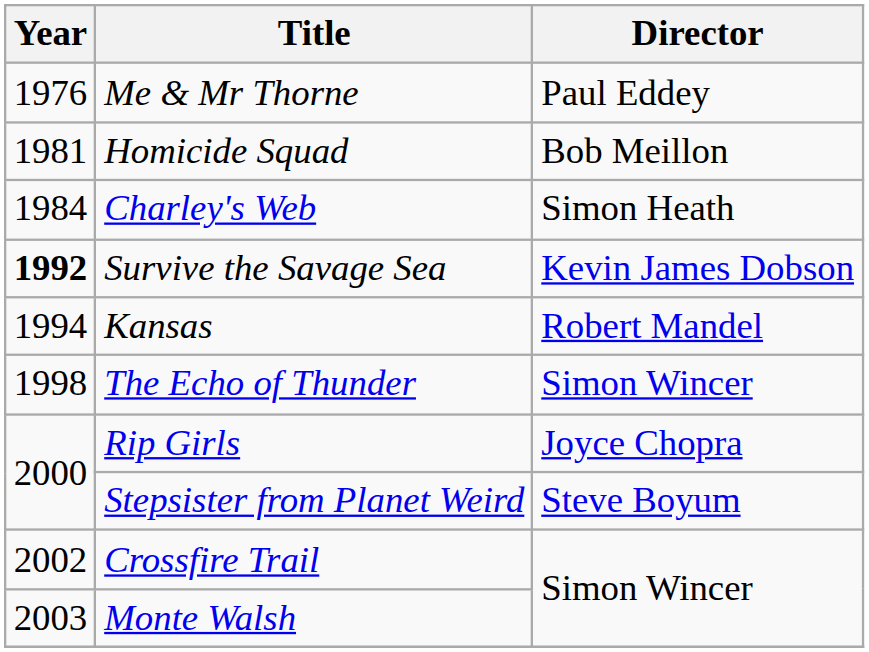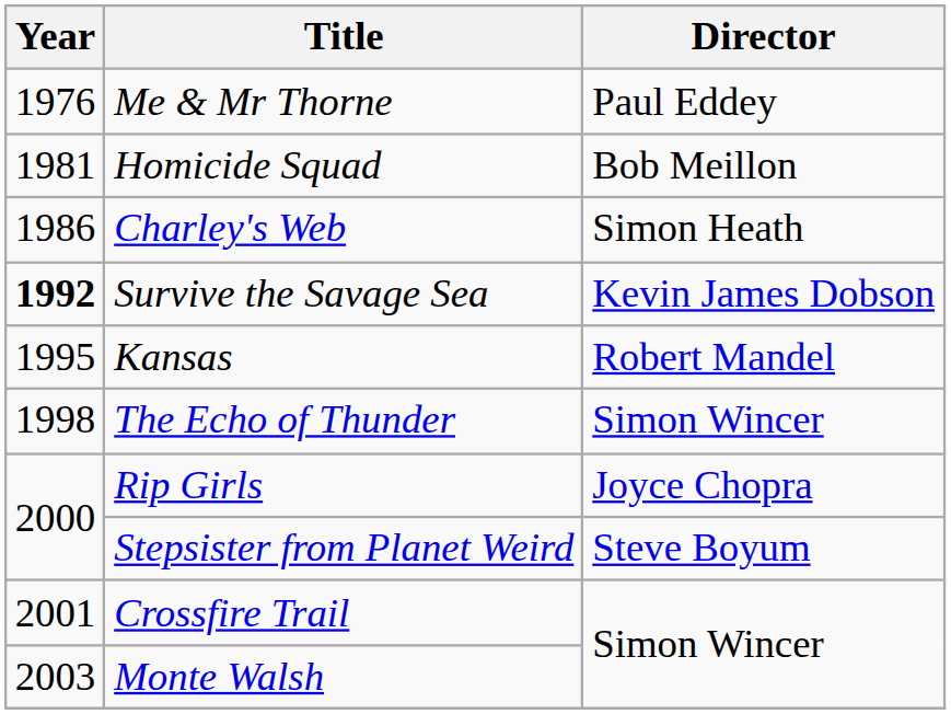Charley's Web | Year: 1984 -> 1986
Kansas | Year: 1994 -> 1995
Crossfire Trail | Year: 2002 -> 2001
